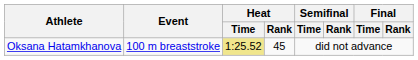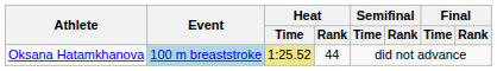Oksana Hatamkhanova | Event: no background -> lightblue background
Oksana Hatamkhanova | Heat / Rank: 45 -> 44
